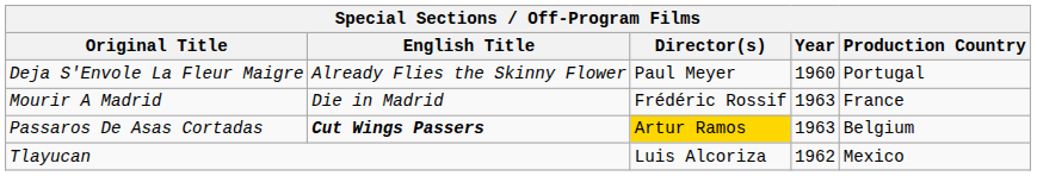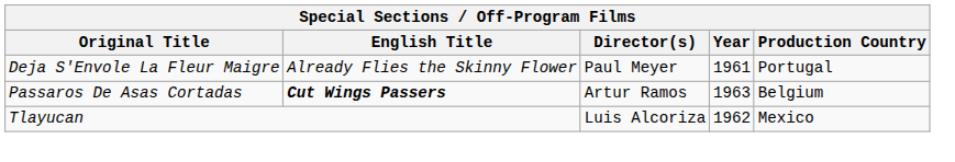Deja S'Envole La Fleur Maigre | Year: 1960 -> 1961
- row: Mourir A Madrid | Die in Madrid | Frédéric Rossif | 1963 | France
Passaros De Asas Cortadas | Director(s): gold background -> no background
